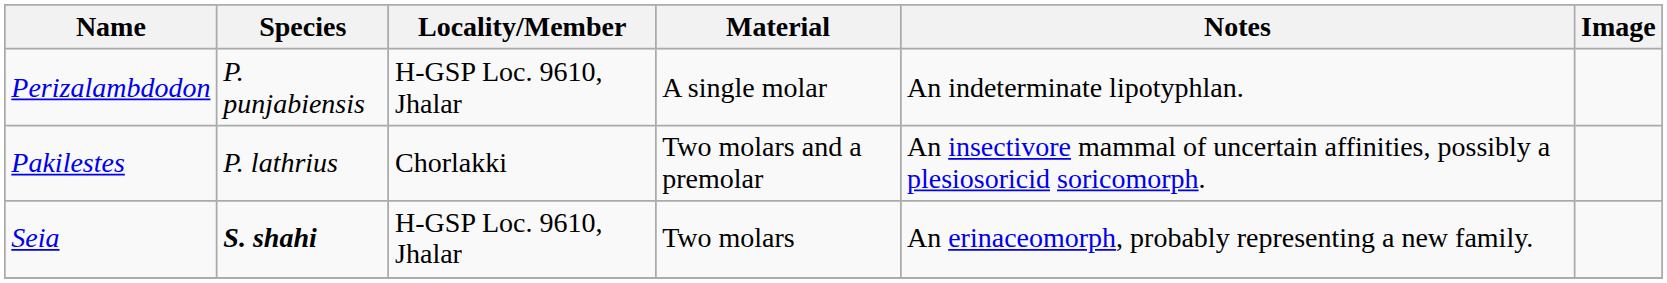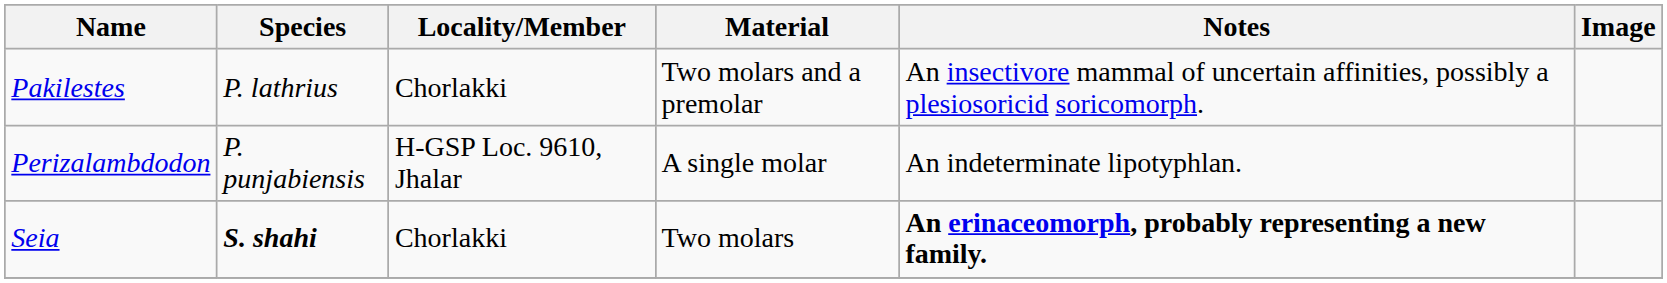rows swapped: Pakilestes <-> Perizalambdodon
Seia | Locality/Member: H-GSP Loc. 9610, Jhalar -> Chorlakki
Seia | Notes: normal -> bold
